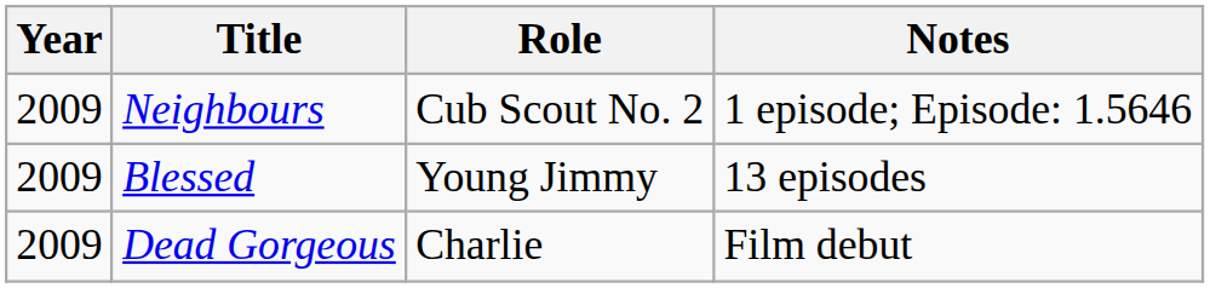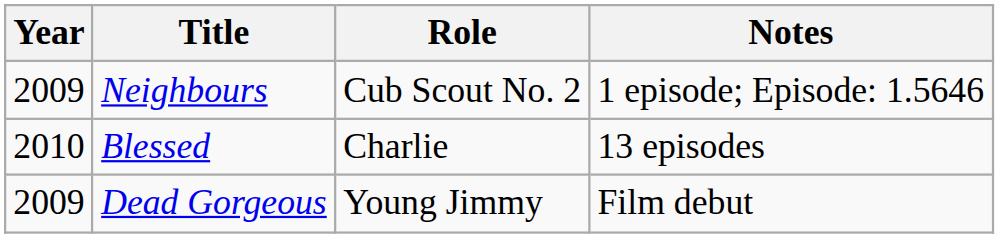Blessed | Year: 2009 -> 2010
Blessed | Role: Young Jimmy -> Charlie
Dead Gorgeous | Role: Charlie -> Young Jimmy
